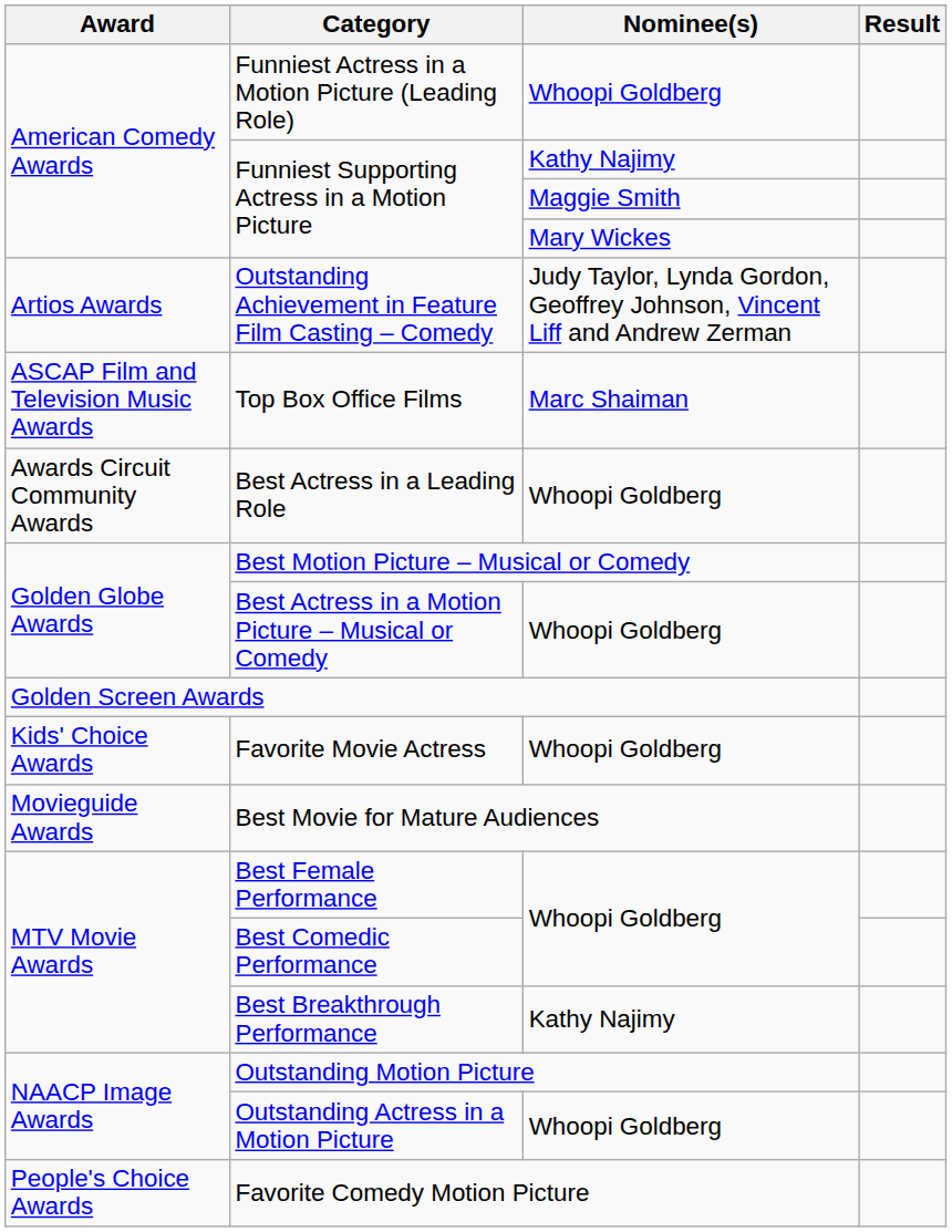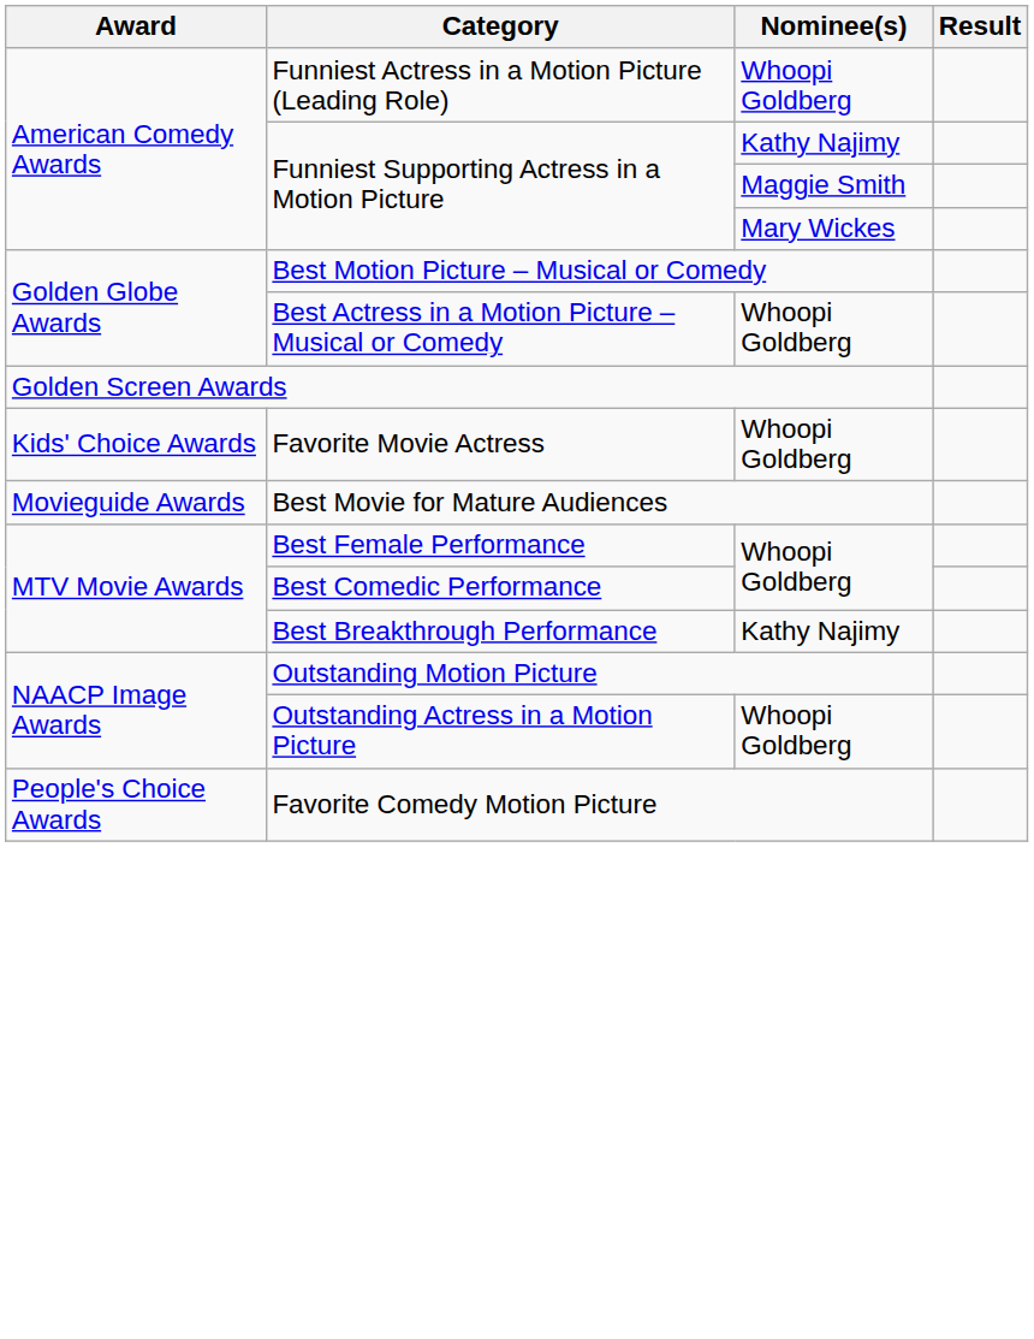- row: Artios Awards | Outstanding Achievement in Feature Film Casting – Comedy | Judy Taylor, Lynda Gordon, Geoffrey Johnson, Vincent Liff and Andrew Zerman
- row: ASCAP Film and Television Music Awards | Top Box Office Films | Marc Shaiman
- row: Awards Circuit Community Awards | Best Actress in a Leading Role | Whoopi Goldberg
